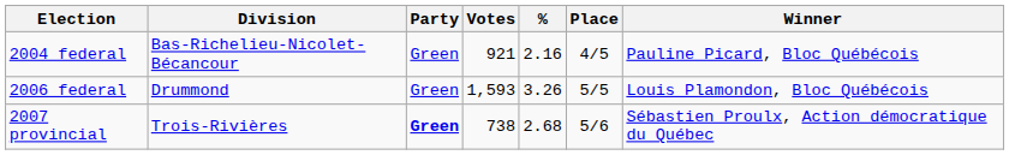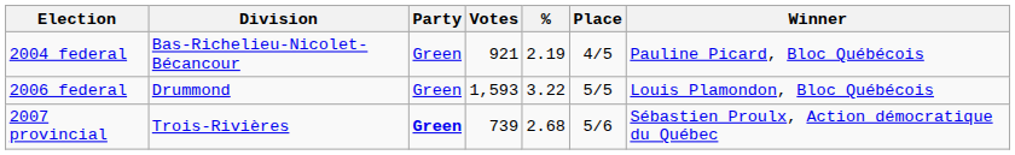2004 federal | %: 2.16 -> 2.19
2006 federal | %: 3.26 -> 3.22
2007 provincial | Votes: 738 -> 739
